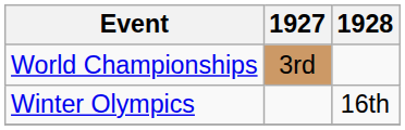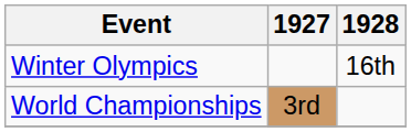rows swapped: Winter Olympics <-> World Championships
